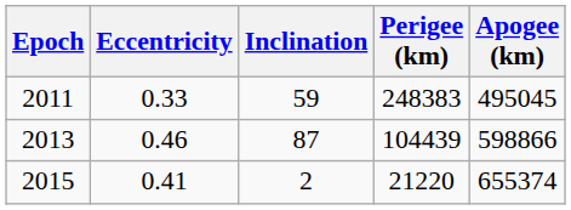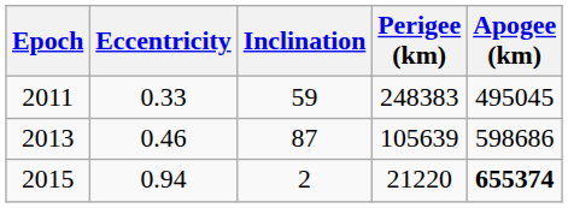2013 | Perigee (km): 104439 -> 105639
2013 | Apogee (km): 598866 -> 598686
2015 | Eccentricity: 0.41 -> 0.94
2015 | Apogee (km): normal -> bold
